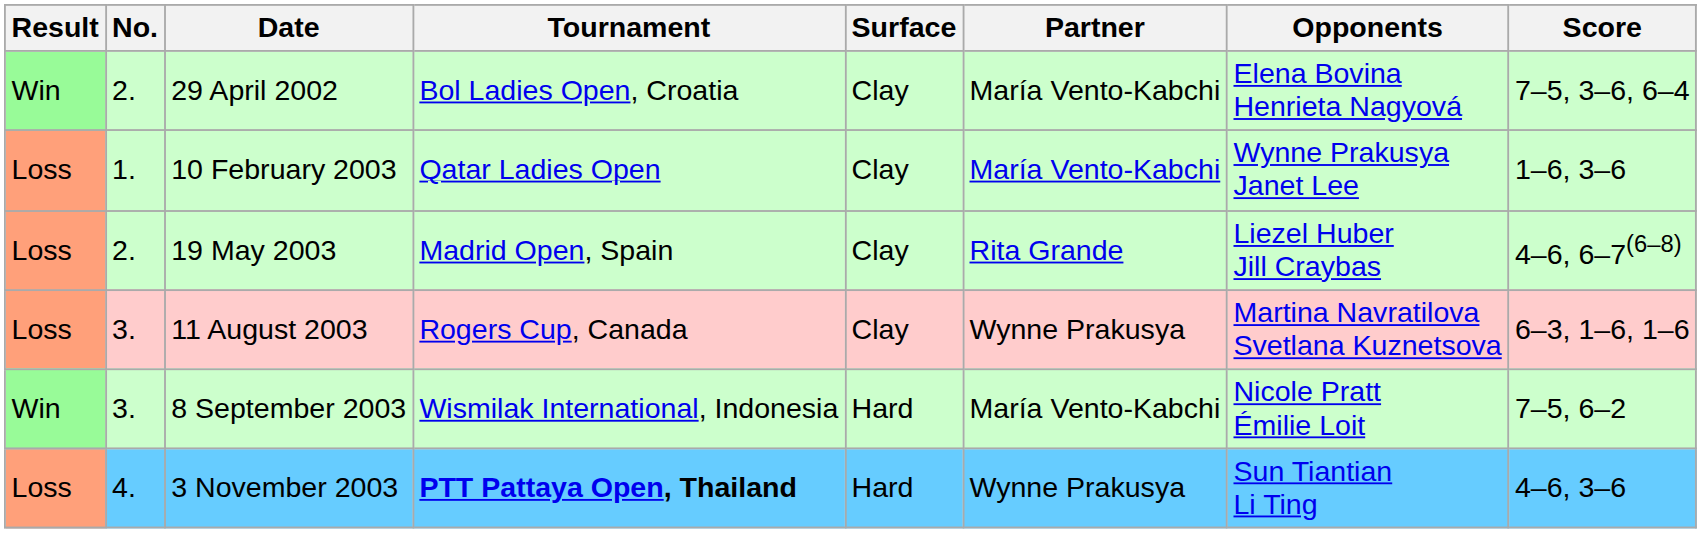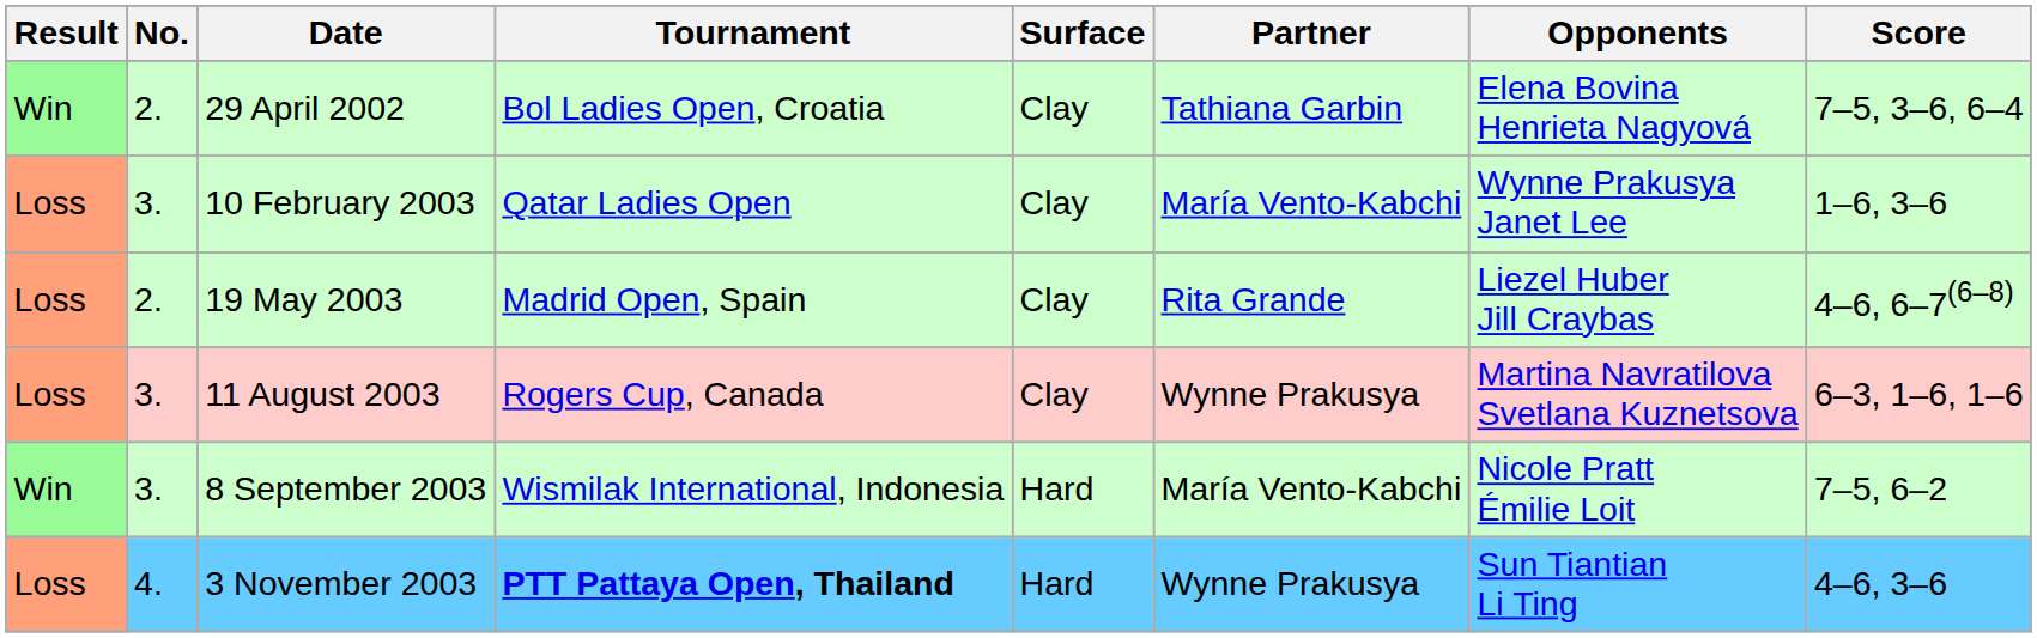29 April 2002 | Partner: María Vento-Kabchi -> Tathiana Garbin
10 February 2003 | No.: 1. -> 3.
